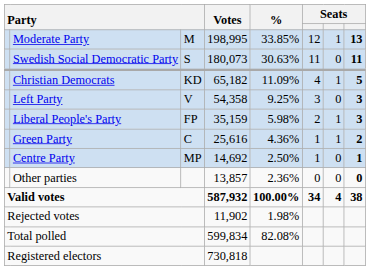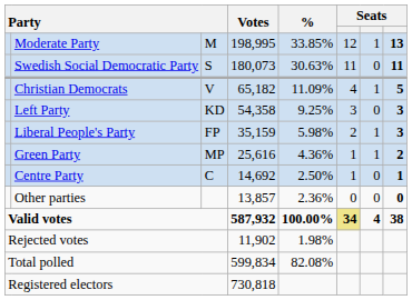Christian Democrats | column 3: KD -> V
Left Party | column 3: V -> KD
Green Party | column 3: C -> MP
Centre Party | column 3: MP -> C
Valid votes | column 6: no background -> khaki background
